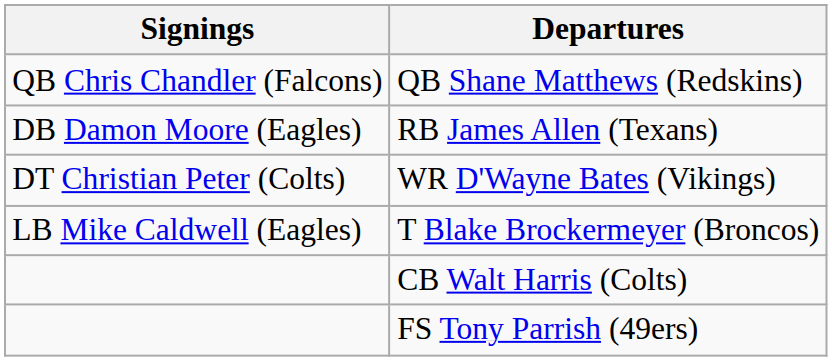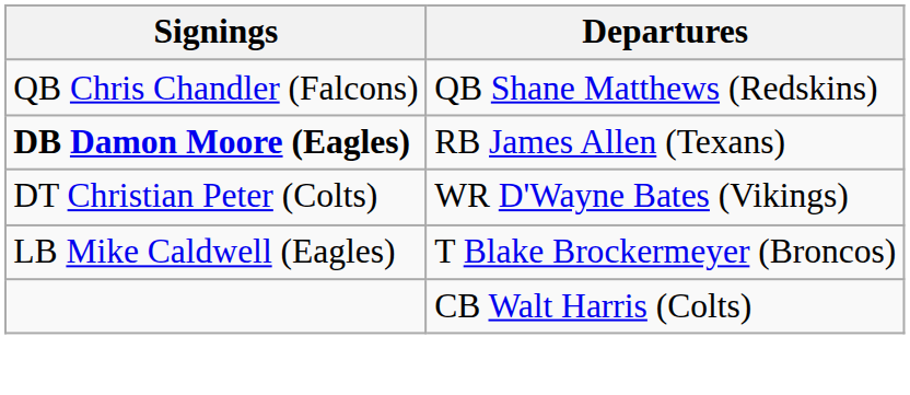RB James Allen (Texans) | Signings: normal -> bold
- row: FS Tony Parrish (49ers)
